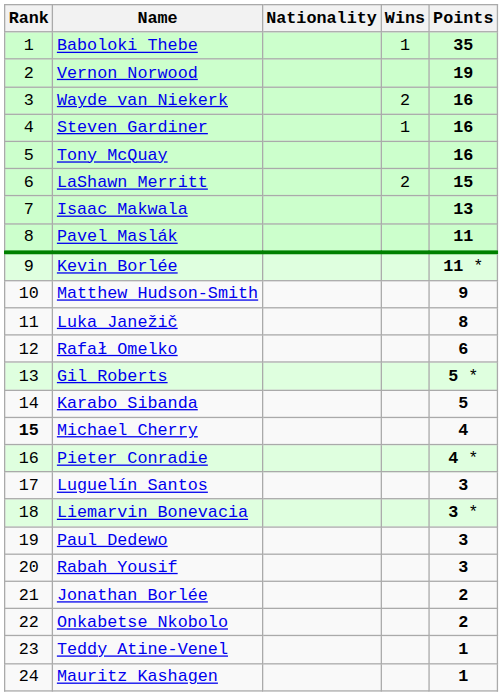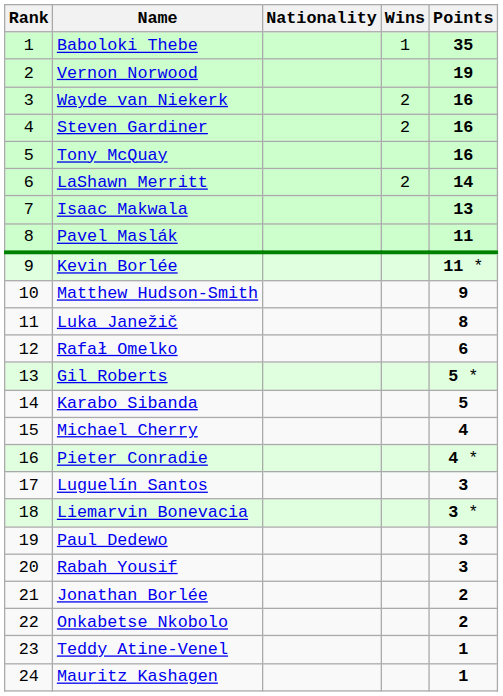Steven Gardiner | Wins: 1 -> 2
LaShawn Merritt | Points: 15 -> 14
Michael Cherry | Rank: bold -> normal
